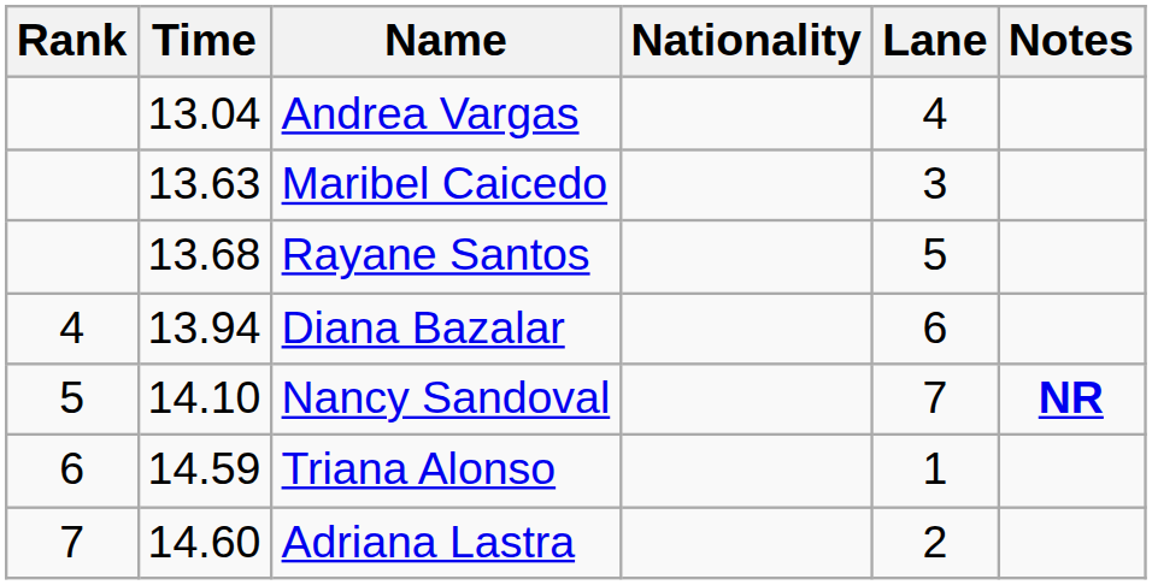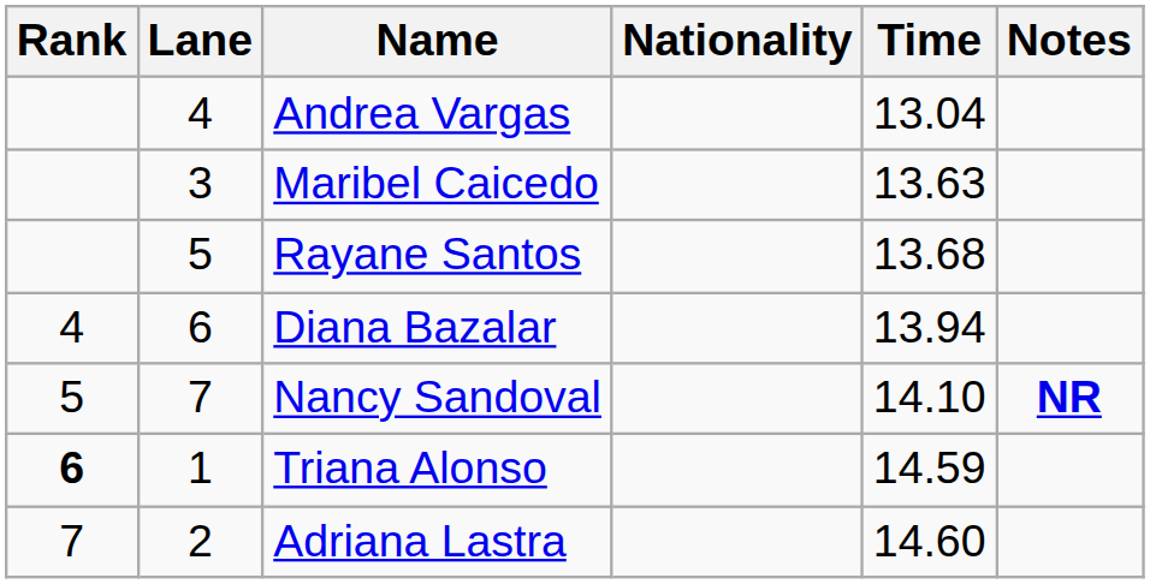columns swapped: Lane <-> Time
Triana Alonso | Rank: normal -> bold
